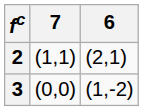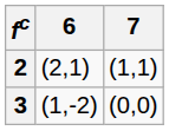columns swapped: 6 <-> 7
